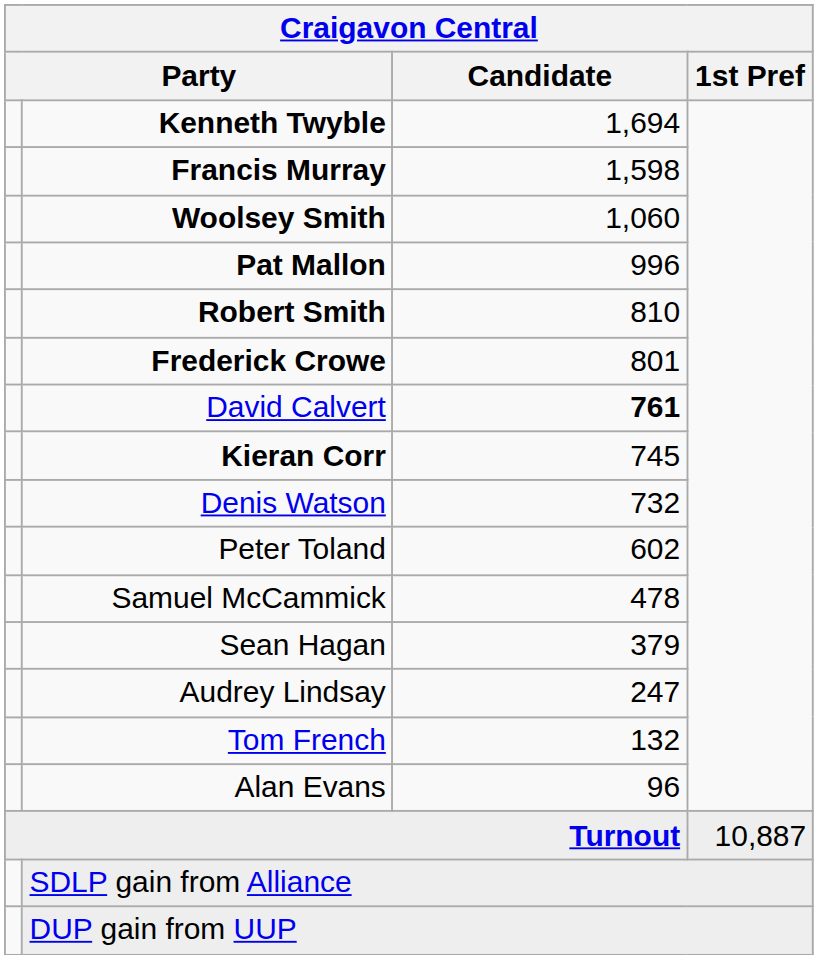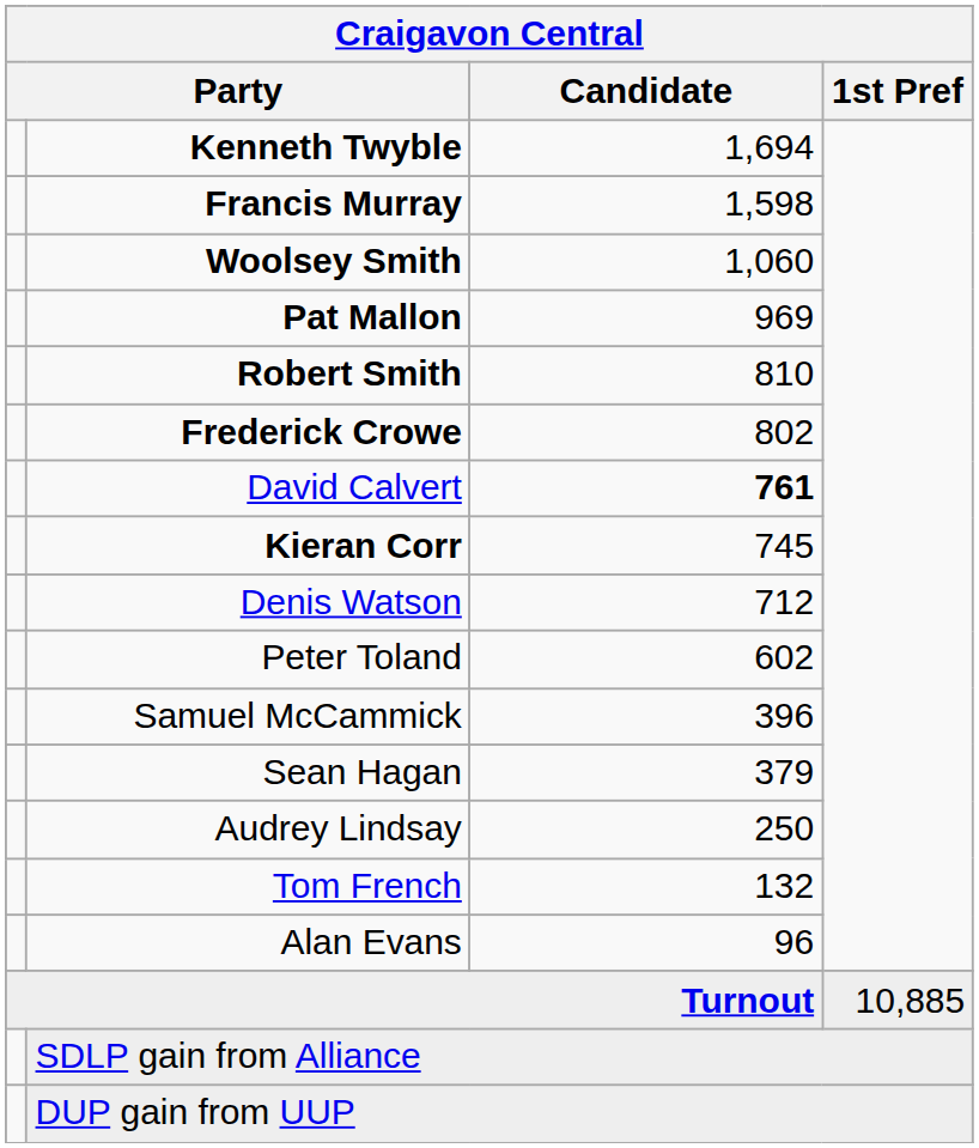Pat Mallon | Candidate: 996 -> 969
Frederick Crowe | Candidate: 801 -> 802
Denis Watson | Candidate: 732 -> 712
Samuel McCammick | Candidate: 478 -> 396
Audrey Lindsay | Candidate: 247 -> 250
Turnout | 1st Pref: 10,887 -> 10,885
